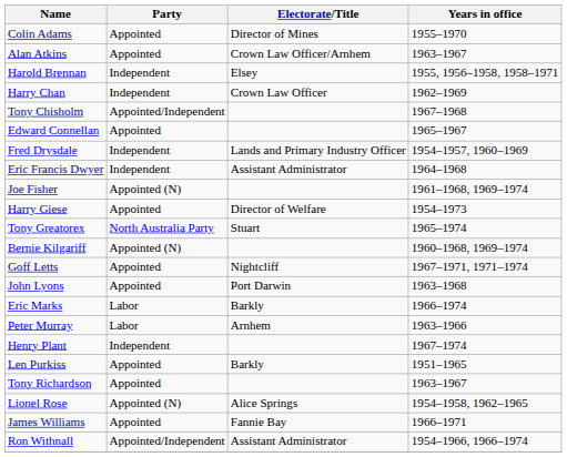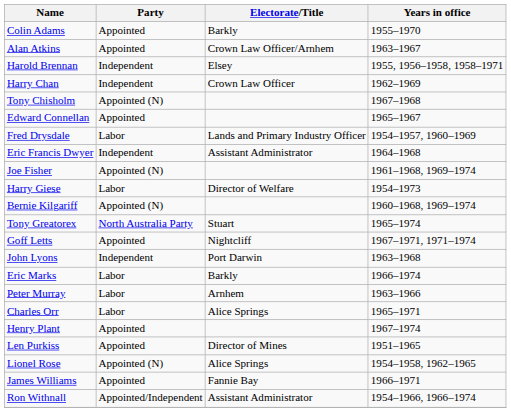Colin Adams | Electorate/Title: Director of Mines -> Barkly
Tony Chisholm | Party: Appointed/Independent -> Appointed (N)
Fred Drysdale | Party: Independent -> Labor
Harry Giese | Party: Appointed -> Labor
rows swapped: Tony Greatorex <-> Bernie Kilgariff
John Lyons | Party: Appointed -> Independent
+ row: Charles Orr | Labor | Alice Springs | 1965–1971
Henry Plant | Party: Independent -> Appointed
Len Purkiss | Electorate/Title: Barkly -> Director of Mines
- row: Tony Richardson | Appointed | 1963–1967
